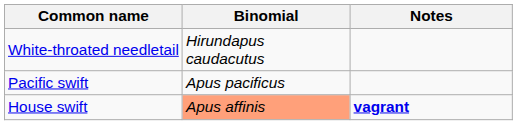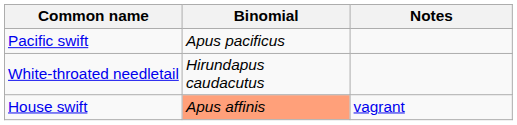rows swapped: White-throated needletail <-> Pacific swift
House swift | Notes: bold -> normal
